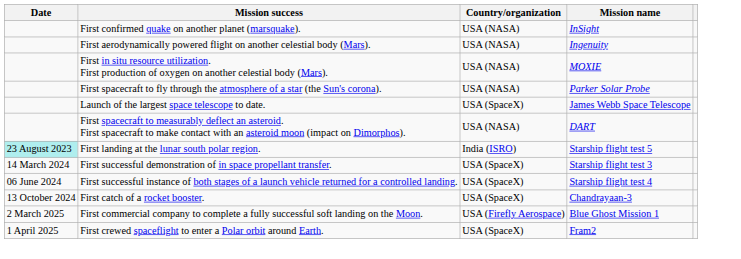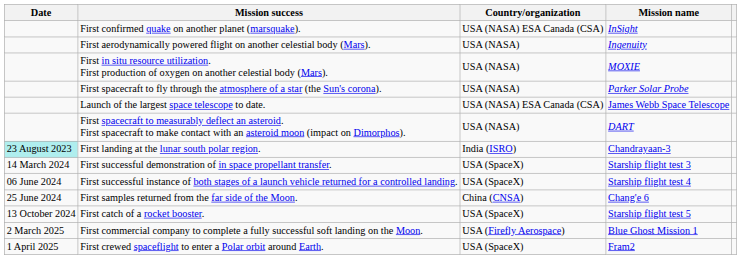First confirmed quake on another planet (marsquake). | Country/organization: USA (NASA) -> USA (NASA) ESA Canada (CSA)
Launch of the largest space telescope to date. | Country/organization: USA (SpaceX) -> USA (NASA) ESA Canada (CSA)
First landing at the lunar south polar region. | Mission name: Starship flight test 5 -> Chandrayaan-3
+ row: 25 June 2024 | First samples returned from the far side of the Moon. | China (CNSA) | Chang'e 6
First catch of a rocket booster. | Mission name: Chandrayaan-3 -> Starship flight test 5
